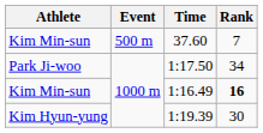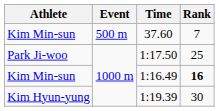1:17.50 | Rank: 34 -> 25
